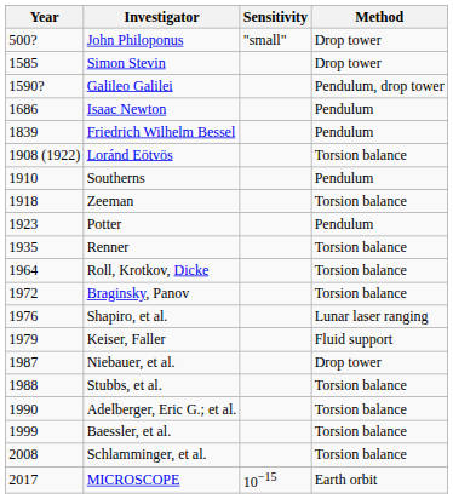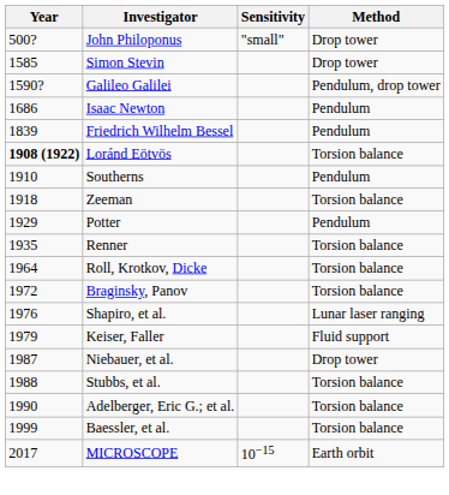Loránd Eötvös | Year: normal -> bold
Potter | Year: 1923 -> 1929
- row: 2008 | Schlamminger, et al. | Torsion balance
